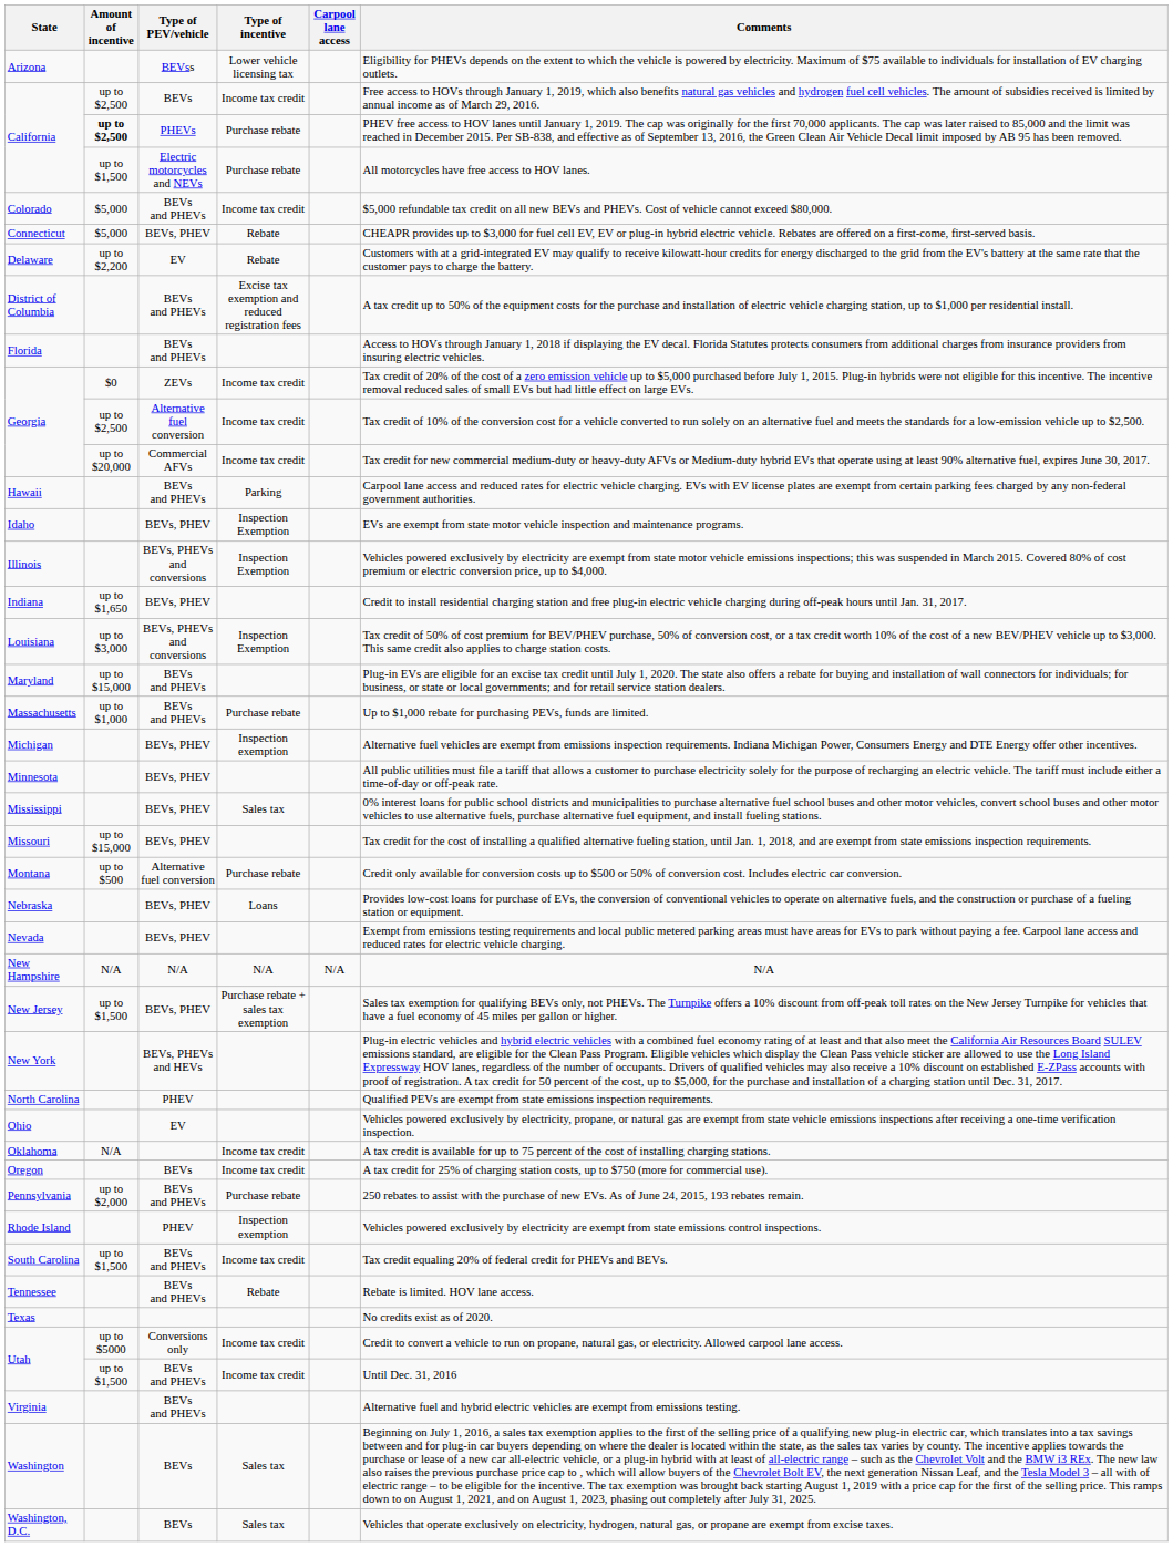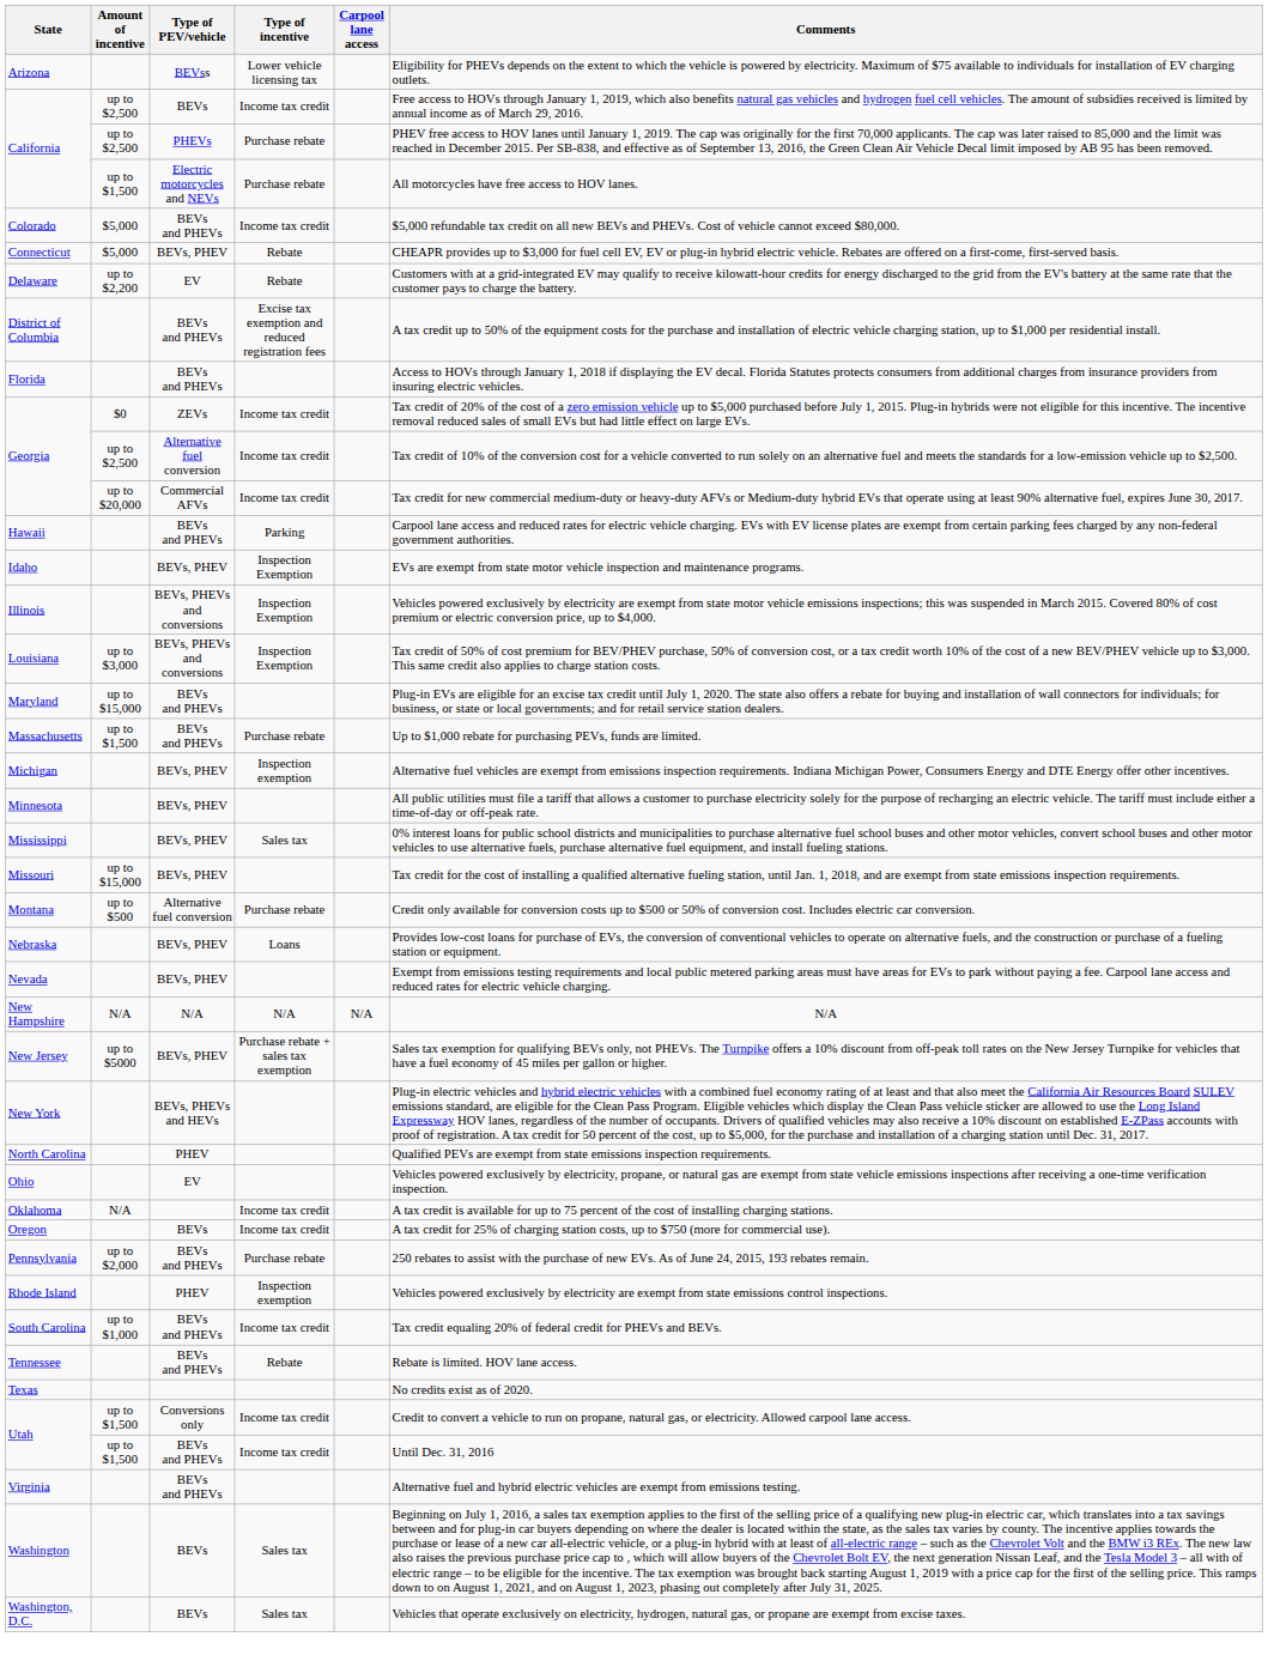California / PHEVs | Amount of incentive: bold -> normal
- row: Indiana | up to $1,650 | BEVs, PHEV | Credit to install residential charging station and free plug-in electric vehicle charging during off-peak hours until Jan. 31, 2017.
Massachusetts | Amount of incentive: up to $1,000 -> up to $1,500
New Jersey | Amount of incentive: up to $1,500 -> up to $5000
South Carolina | Amount of incentive: up to $1,500 -> up to $1,000
Utah / Conversions only | Amount of incentive: up to $5000 -> up to $1,500
